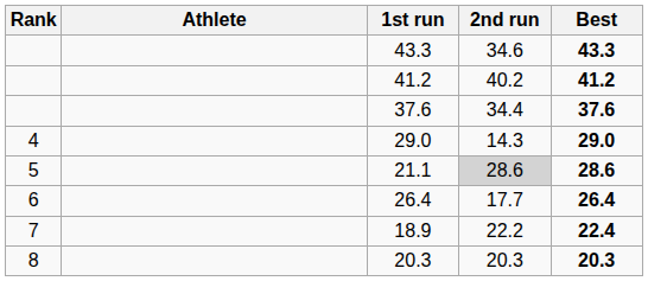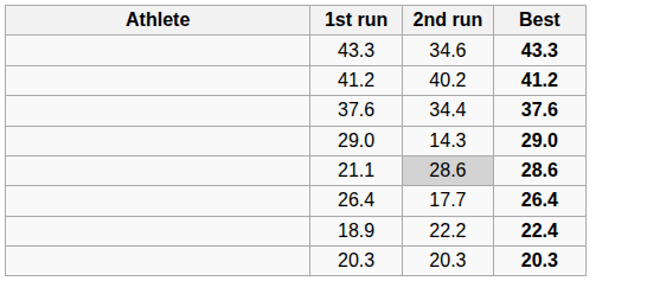- column: Rank | 4 | 5 | 6 | 7 | 8
